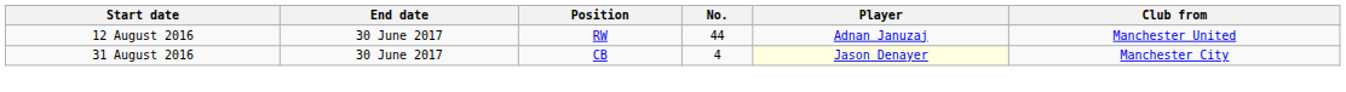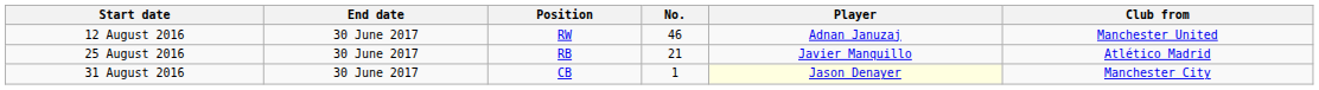12 August 2016 | No.: 44 -> 46
+ row: 25 August 2016 | 30 June 2017 | RB | 21 | Javier Manquillo | Atlético Madrid
31 August 2016 | No.: 4 -> 1
